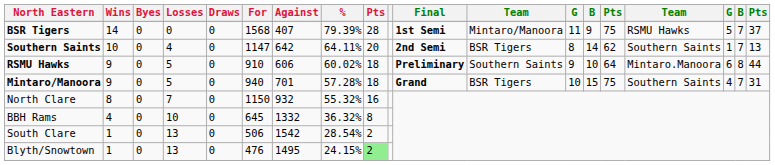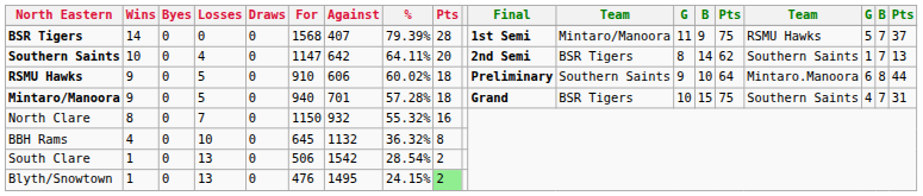BBH Rams | Against: 1332 -> 1132
